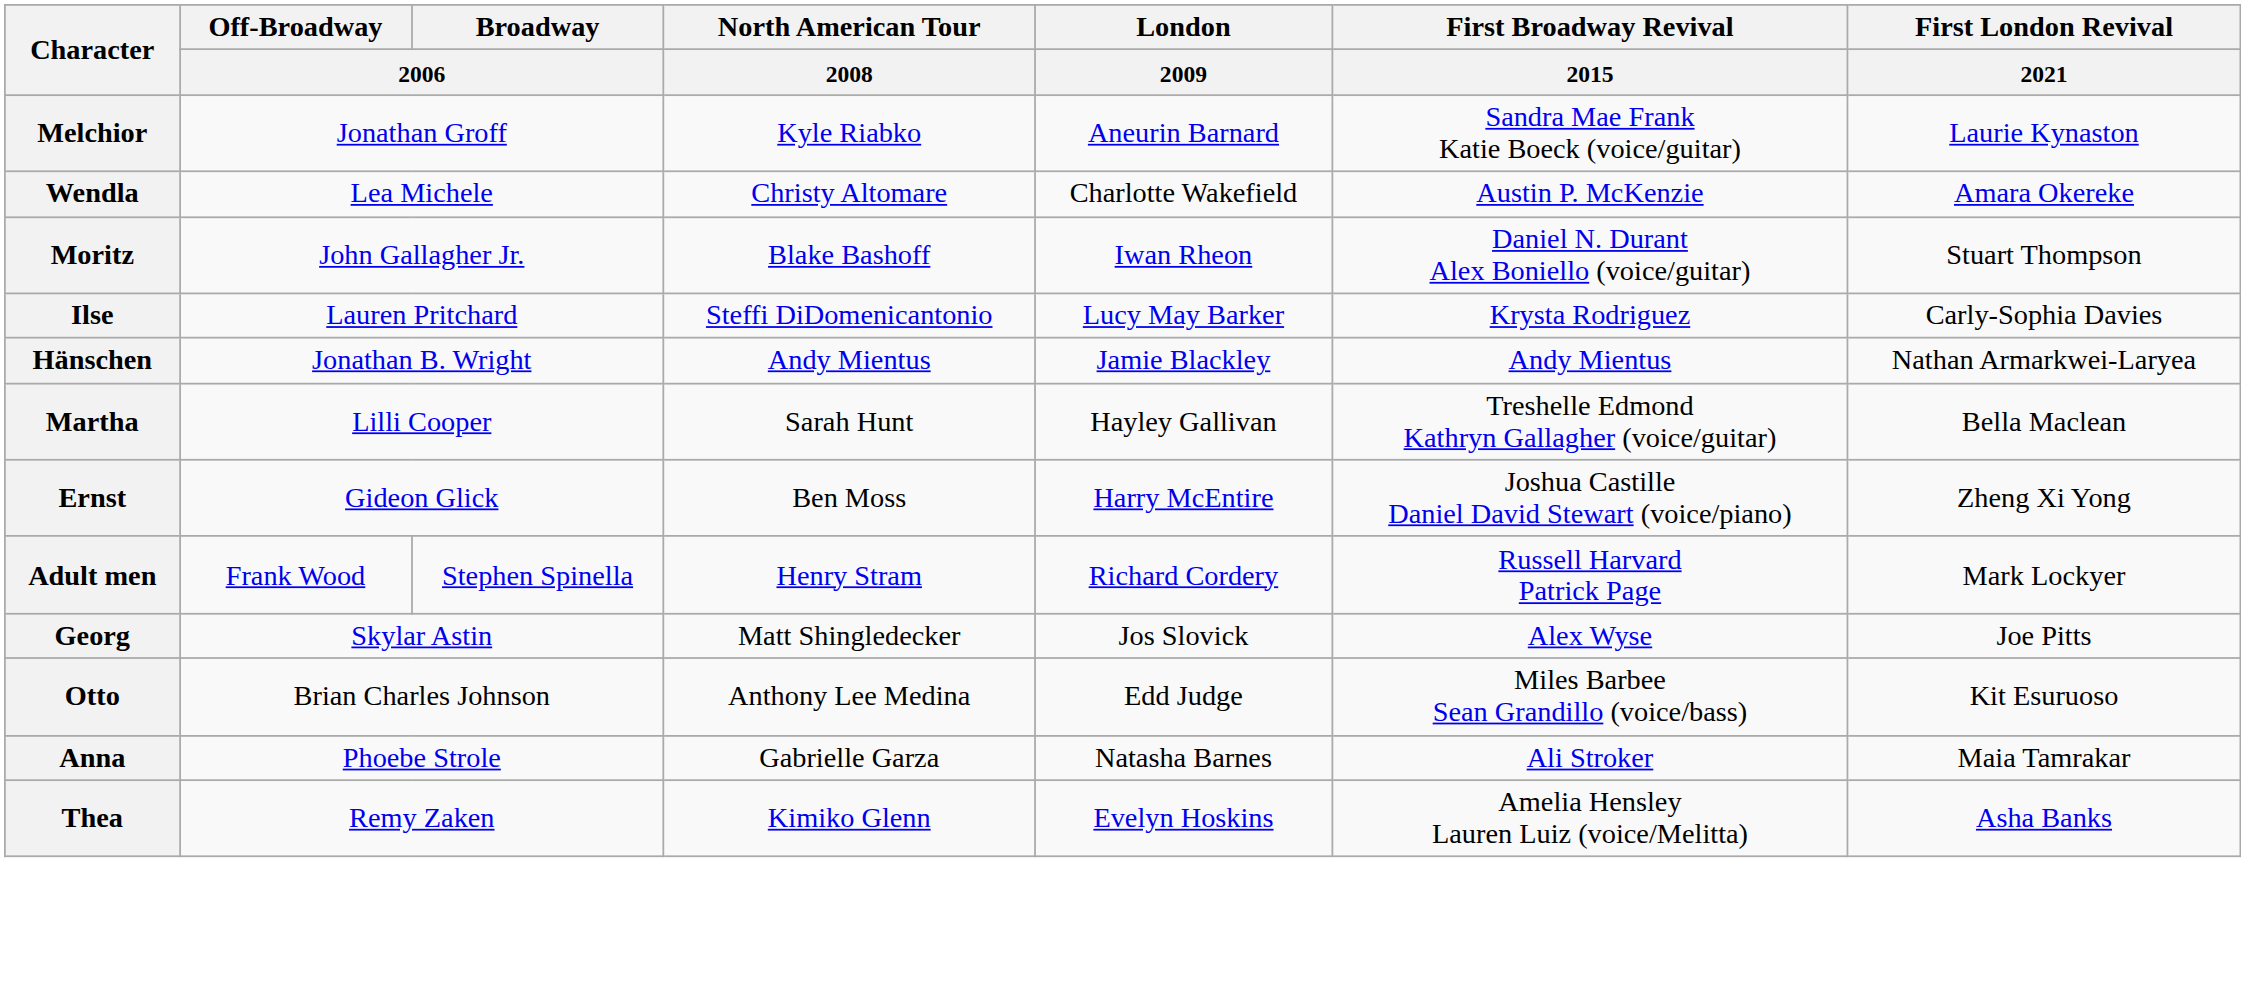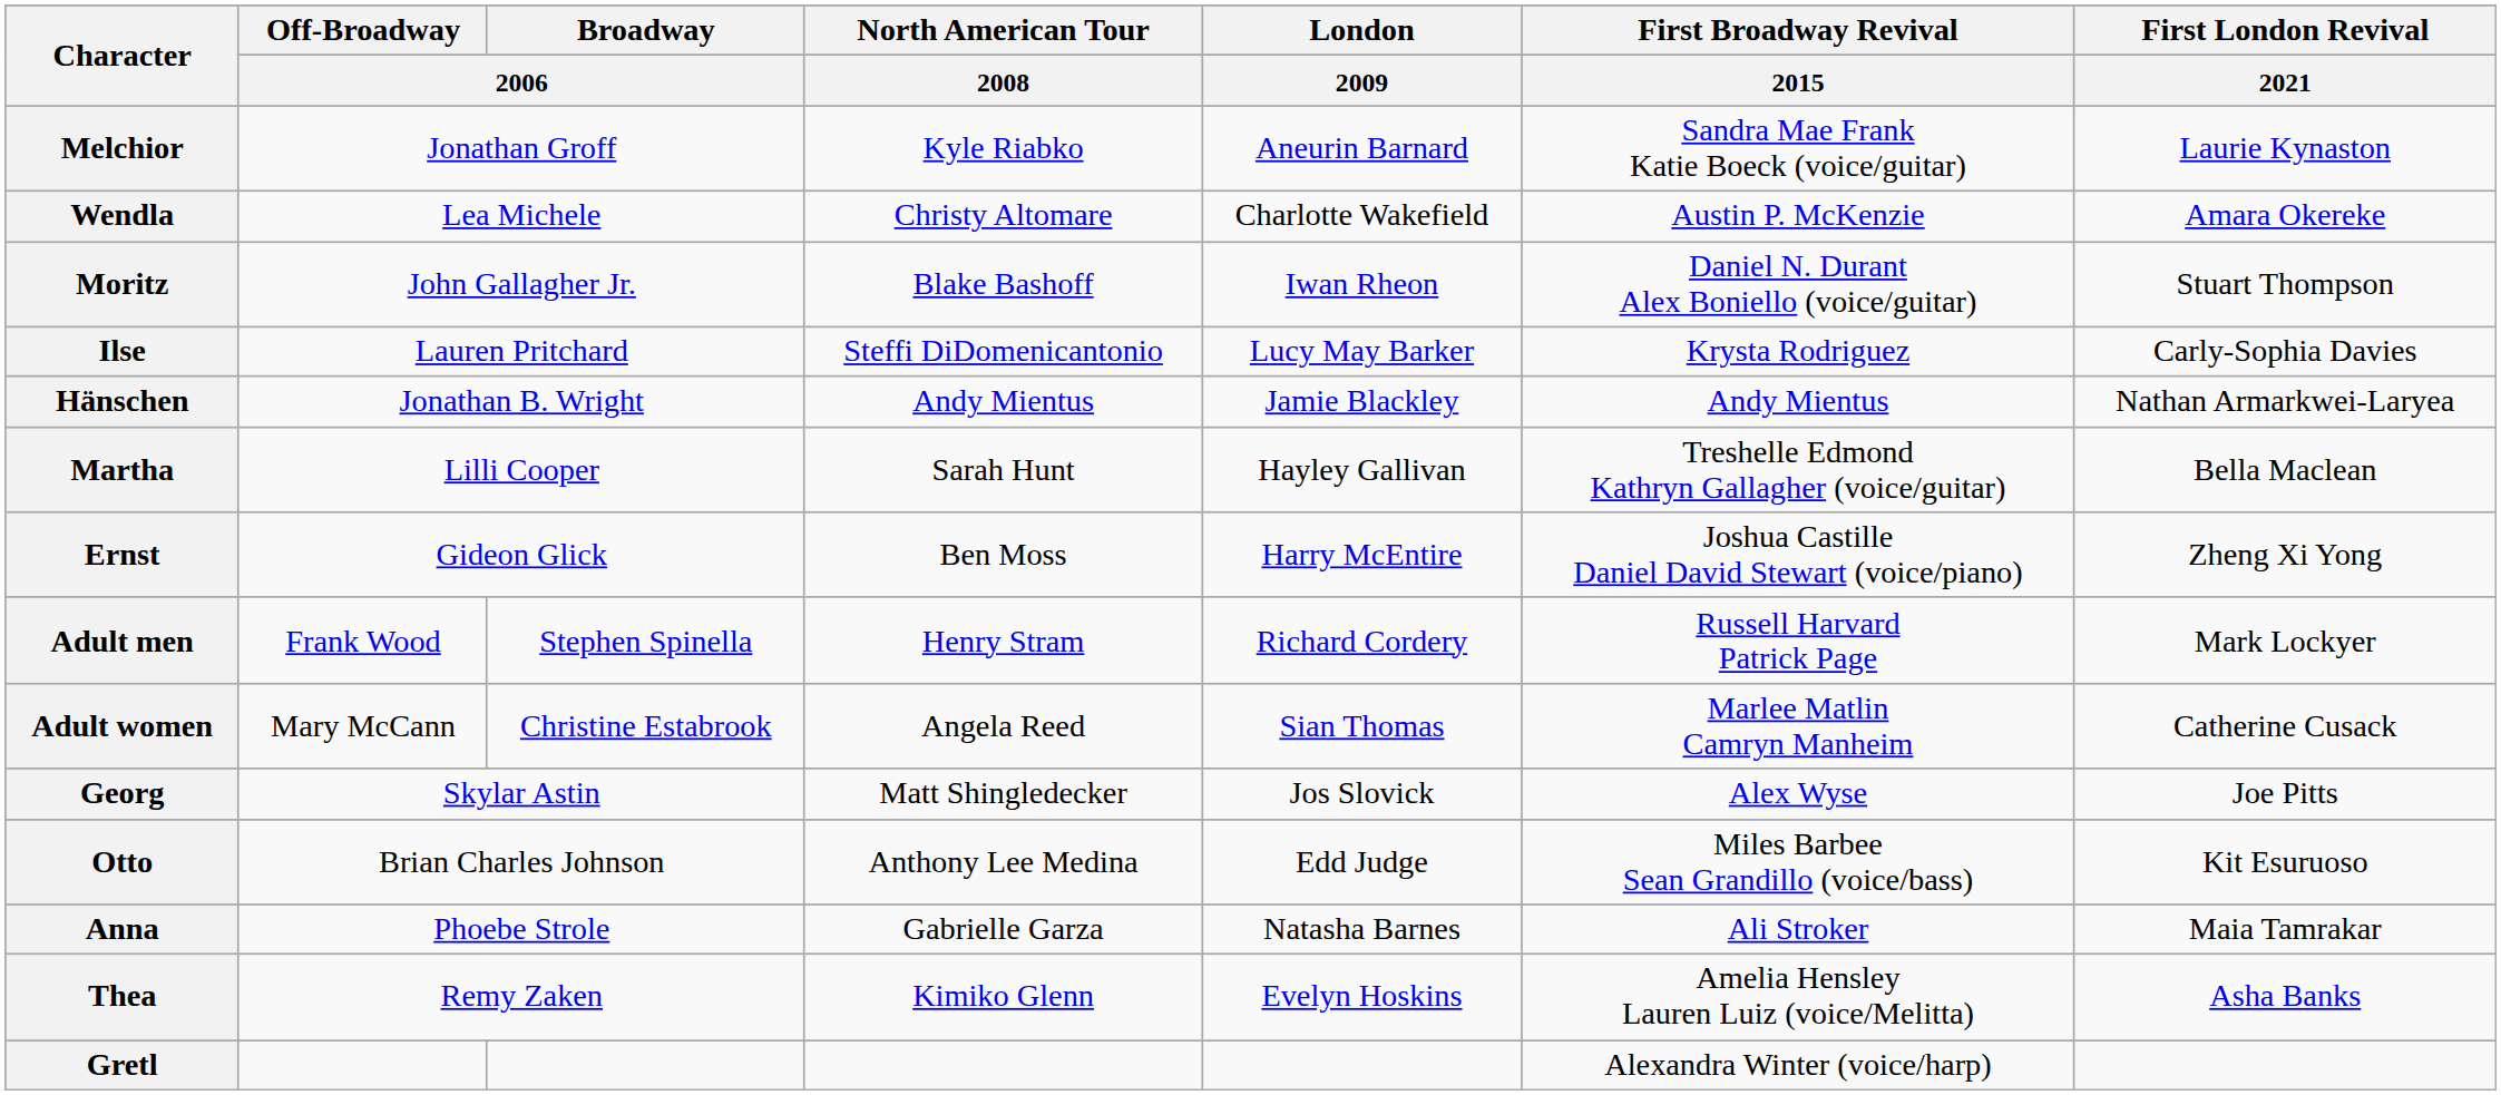+ row: Adult women | Mary McCann | Christine Estabrook | Angela Reed | Sian Thomas | Marlee Matlin Camryn Manheim | Catherine Cusack
+ row: Gretl | Alexandra Winter (voice/harp)
